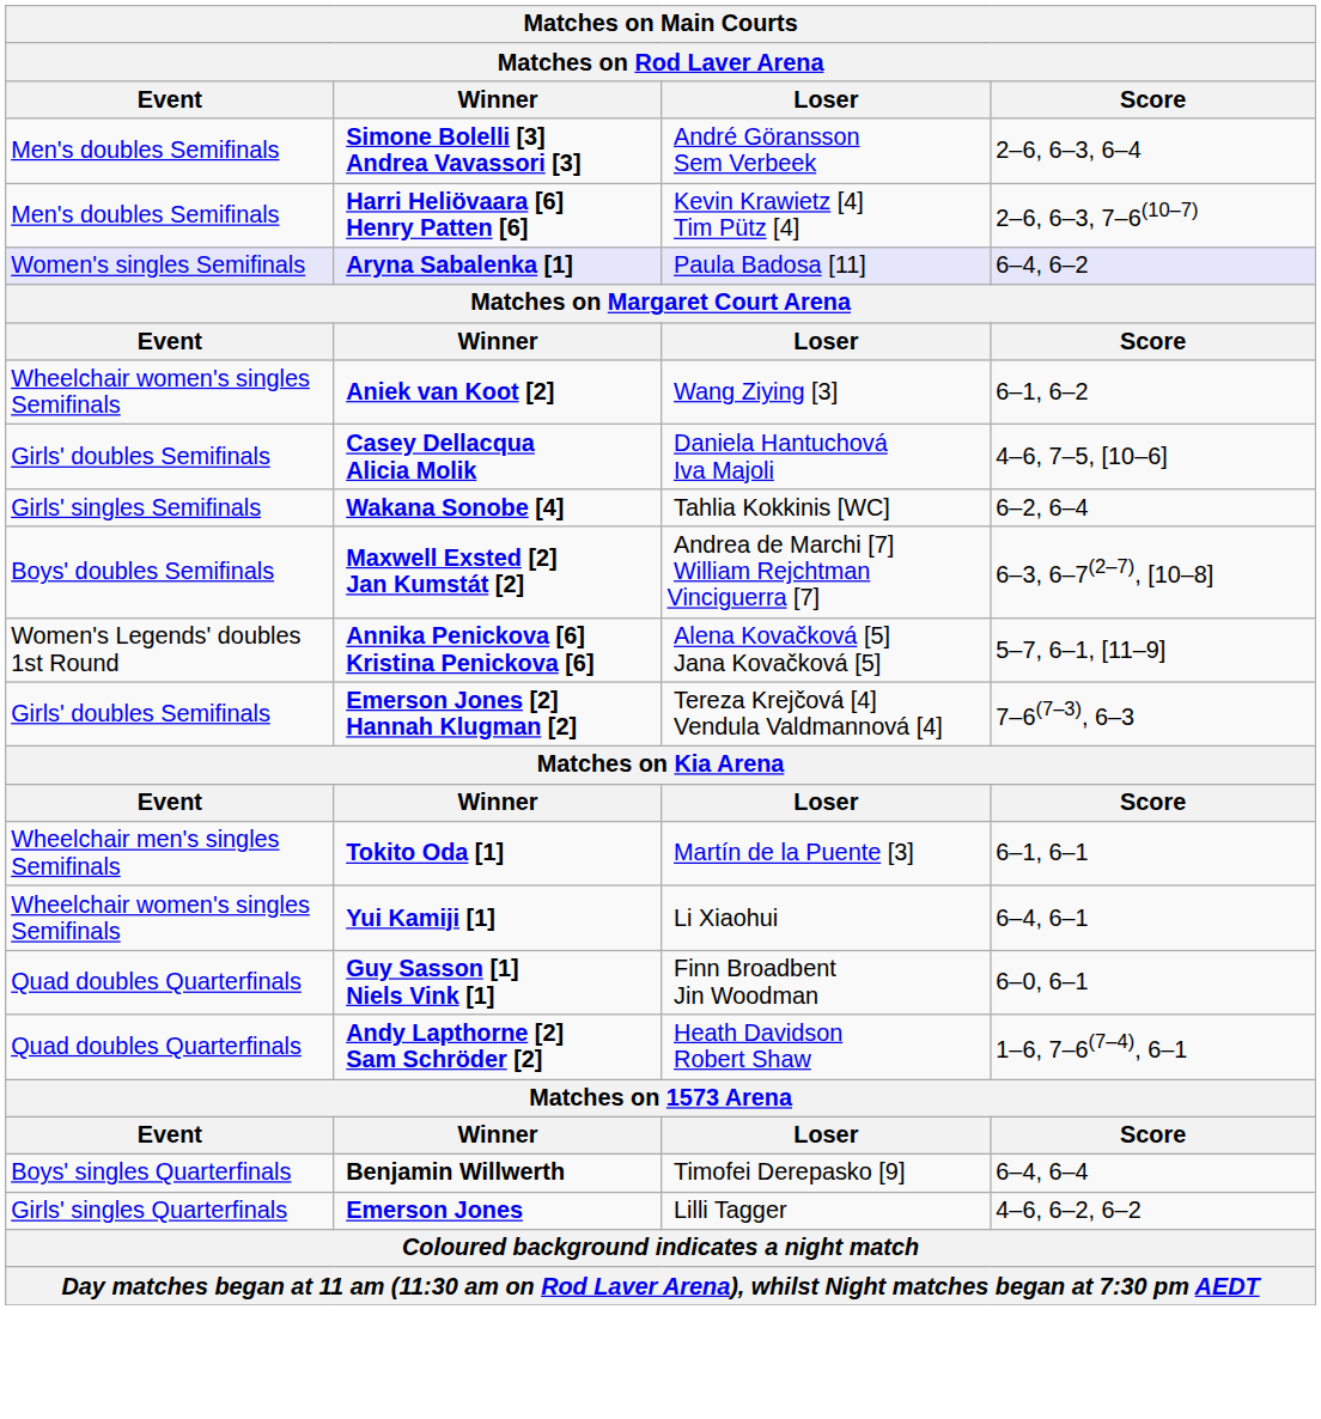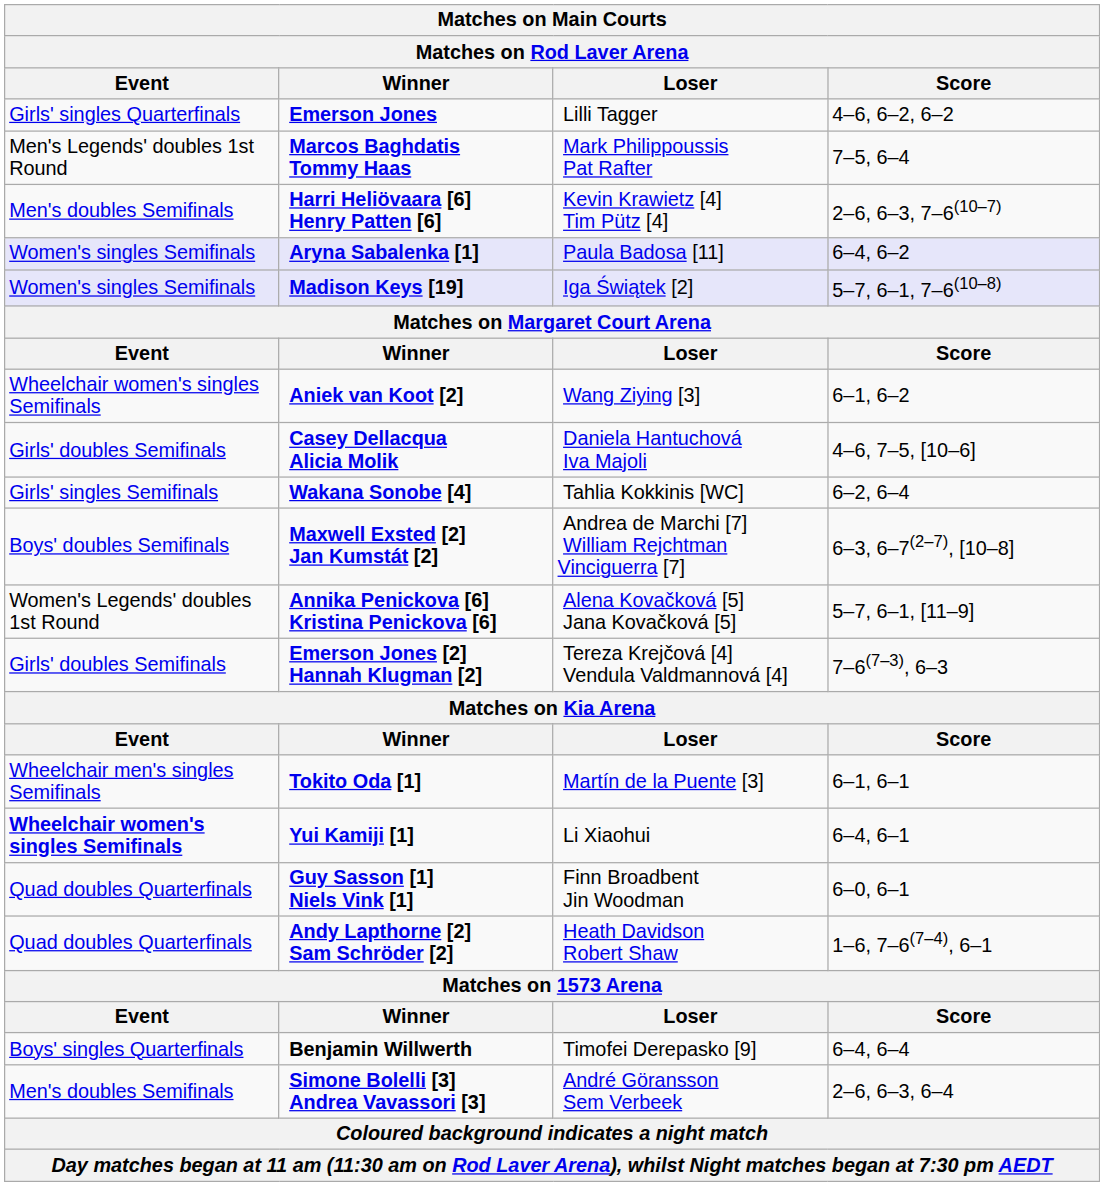rows swapped: Simone Bolelli [3] Andrea Vavassori [3] <-> Emerson Jones
+ row: Men's Legends' doubles 1st Round | Marcos Baghdatis Tommy Haas | Mark Philippoussis Pat Rafter | 7–5, 6–4
+ row: Women's singles Semifinals | Madison Keys [19] | Iga Świątek [2] | 5–7, 6–1, 7–6(10–8)
Yui Kamiji [1] | Event: normal -> bold
